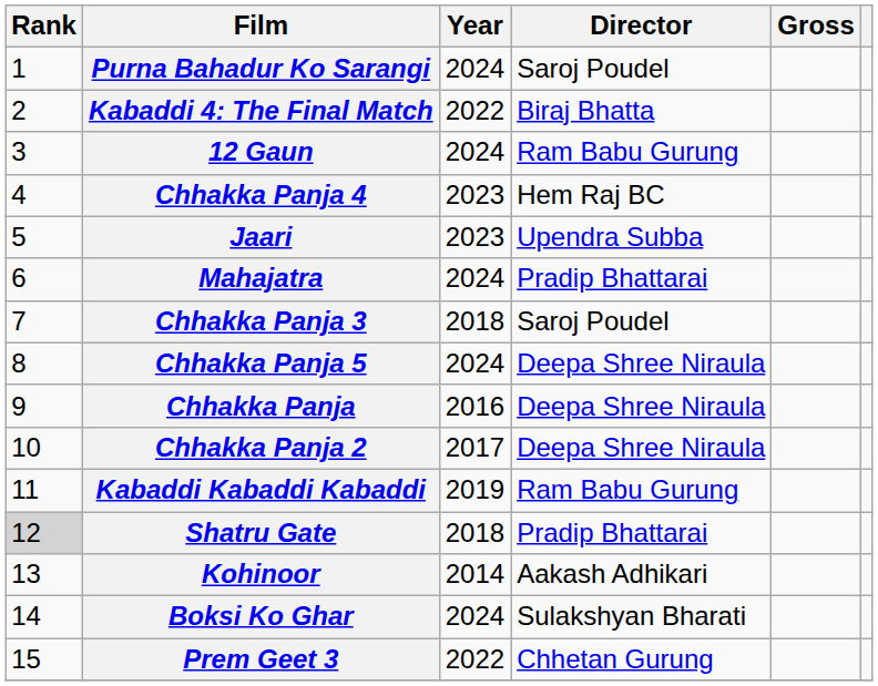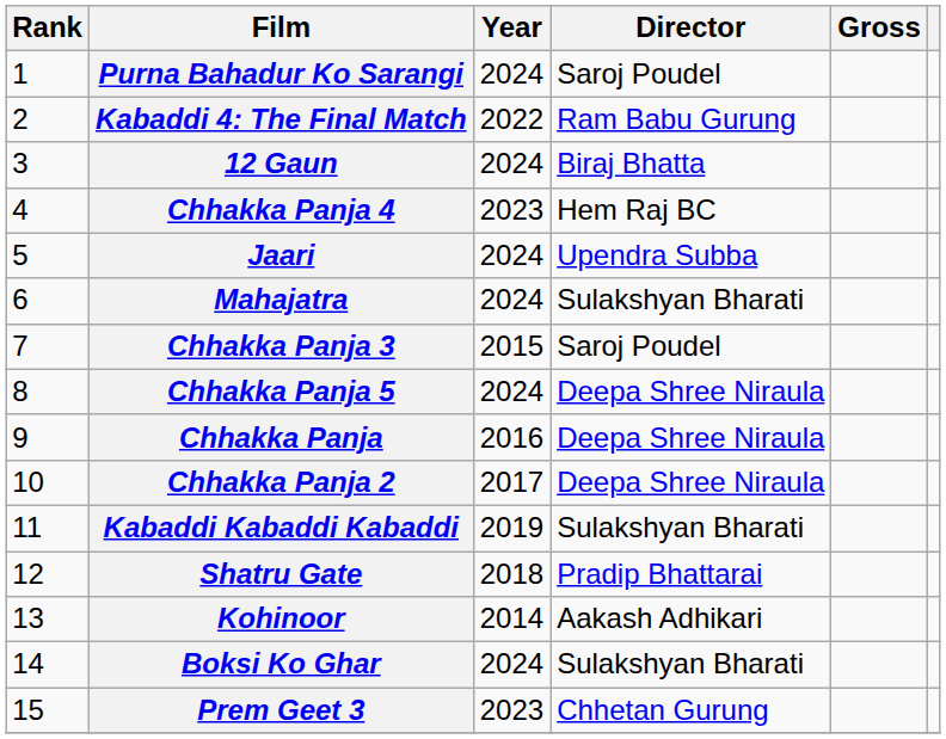Kabaddi 4: The Final Match | Director: Biraj Bhatta -> Ram Babu Gurung
12 Gaun | Director: Ram Babu Gurung -> Biraj Bhatta
Jaari | Year: 2023 -> 2024
Mahajatra | Director: Pradip Bhattarai -> Sulakshyan Bharati
Chhakka Panja 3 | Year: 2018 -> 2015
Kabaddi Kabaddi Kabaddi | Director: Ram Babu Gurung -> Sulakshyan Bharati
Shatru Gate | Rank: lightgrey background -> no background
Prem Geet 3 | Year: 2022 -> 2023
